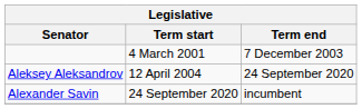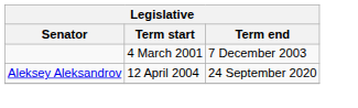- row: Alexander Savin | 24 September 2020 | incumbent
